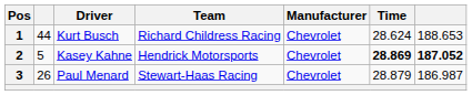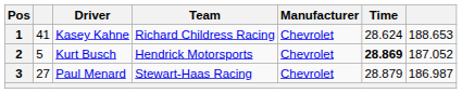1 | column 2: 44 -> 41
1 | Driver: Kurt Busch -> Kasey Kahne
2 | Driver: Kasey Kahne -> Kurt Busch
2 | column 7: bold -> normal
3 | column 2: 26 -> 27
